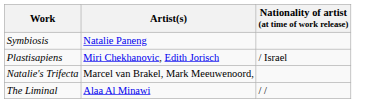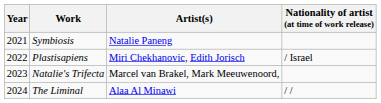+ column: Year | 2021 | 2022 | 2023 | 2024
